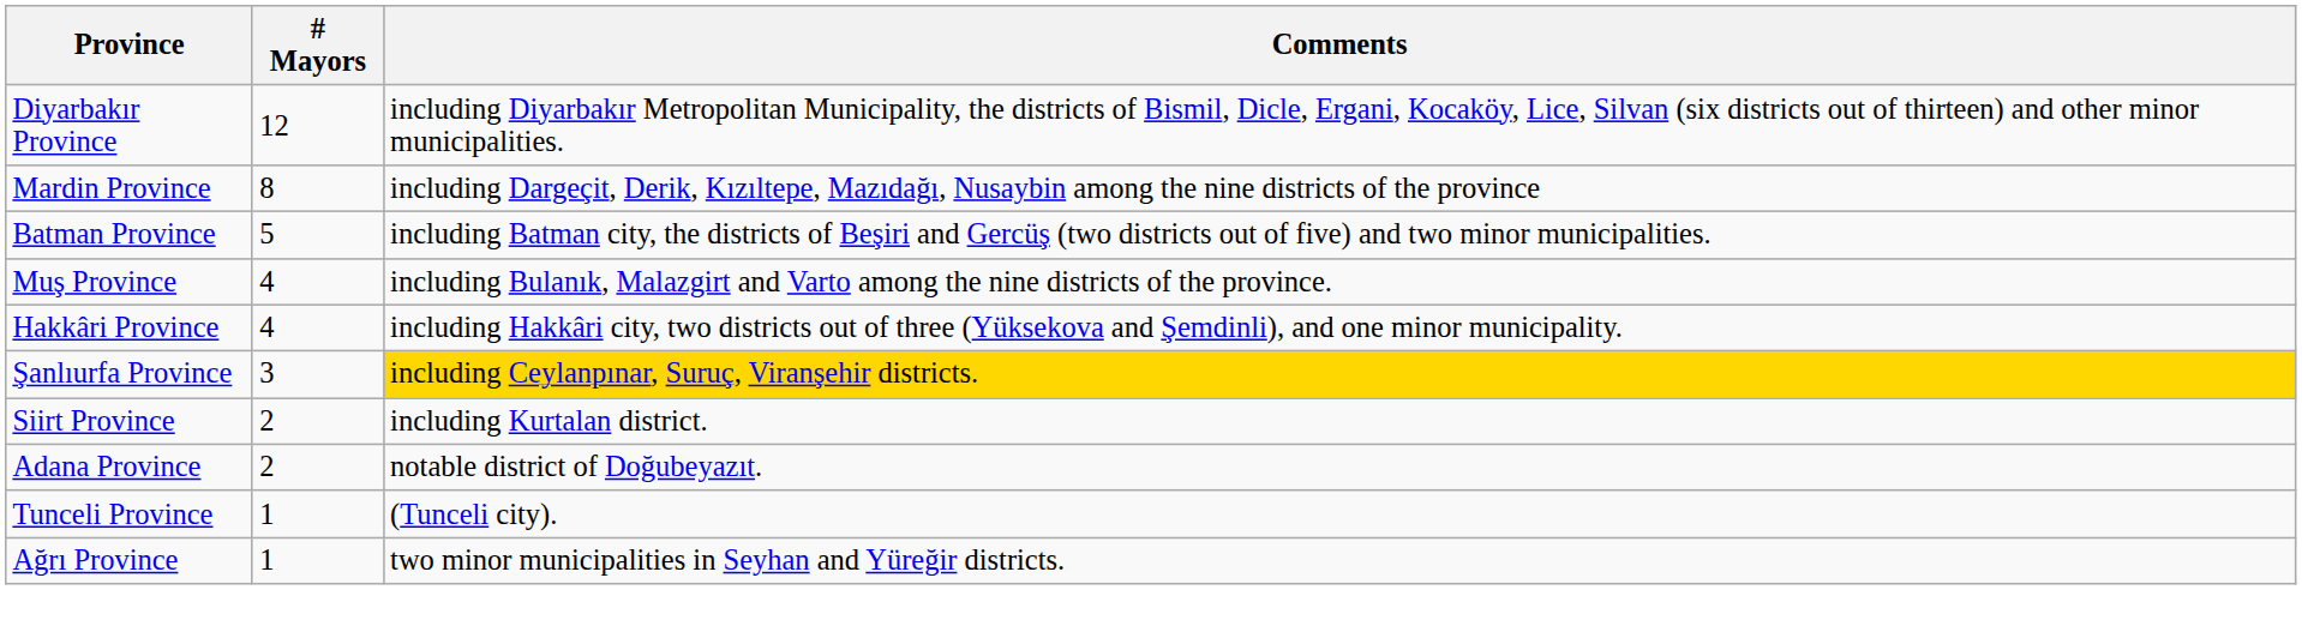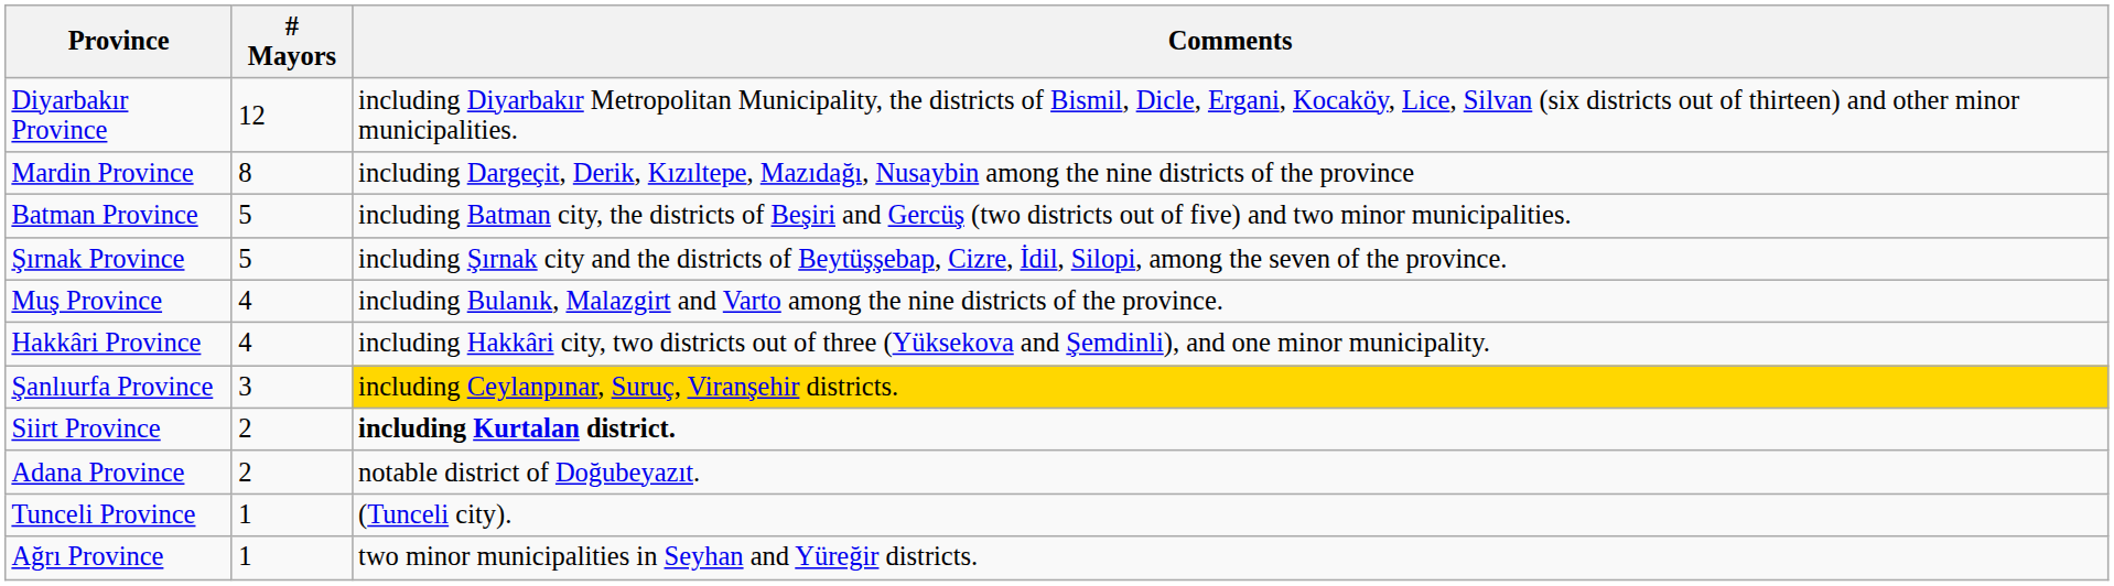+ row: Şırnak Province | 5 | including Şırnak city and the districts of Beytüşşebap, Cizre, İdil, Silopi, among the seven of the province.
Siirt Province | Comments: normal -> bold
